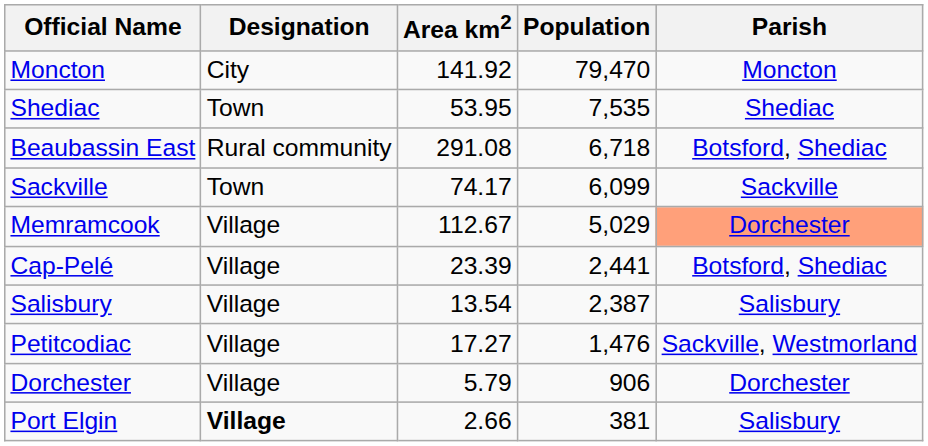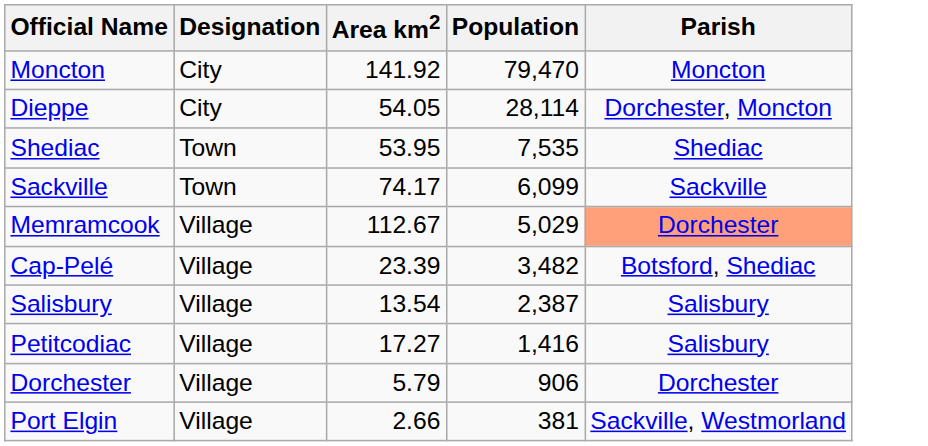+ row: Dieppe | City | 54.05 | 28,114 | Dorchester, Moncton
- row: Beaubassin East | Rural community | 291.08 | 6,718 | Botsford, Shediac
Cap-Pelé | Population: 2,441 -> 3,482
Petitcodiac | Population: 1,476 -> 1,416
Petitcodiac | Parish: Sackville, Westmorland -> Salisbury
Port Elgin | Designation: bold -> normal
Port Elgin | Parish: Salisbury -> Sackville, Westmorland
